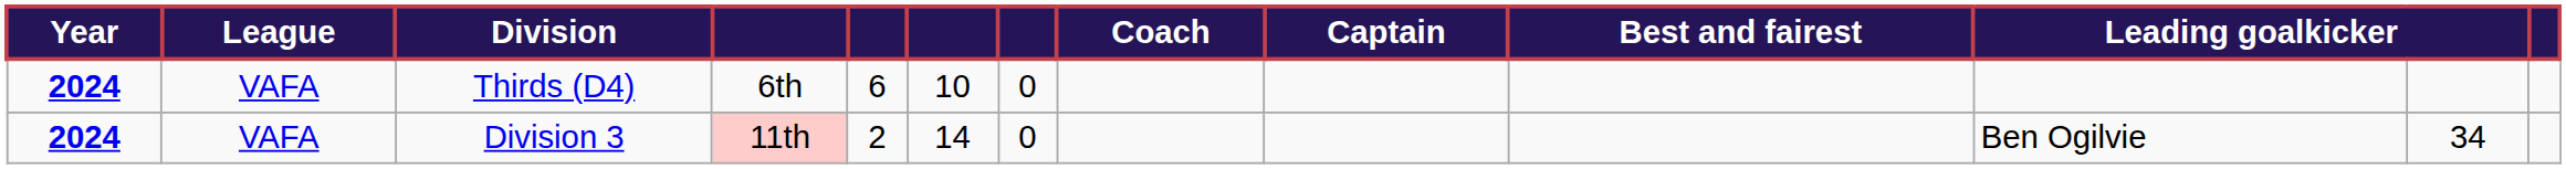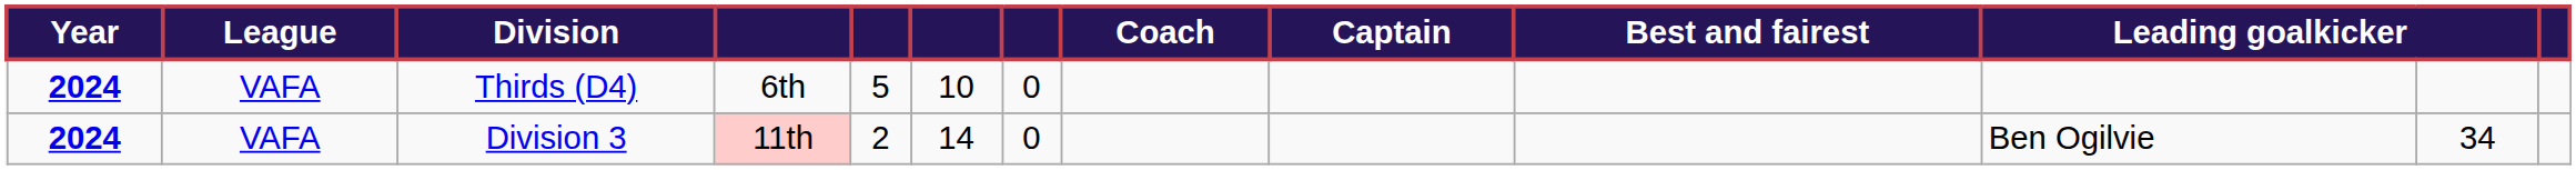Thirds (D4) | column 5: 6 -> 5
